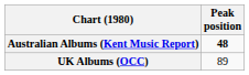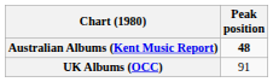UK Albums (OCC) | Peak position: 89 -> 91
